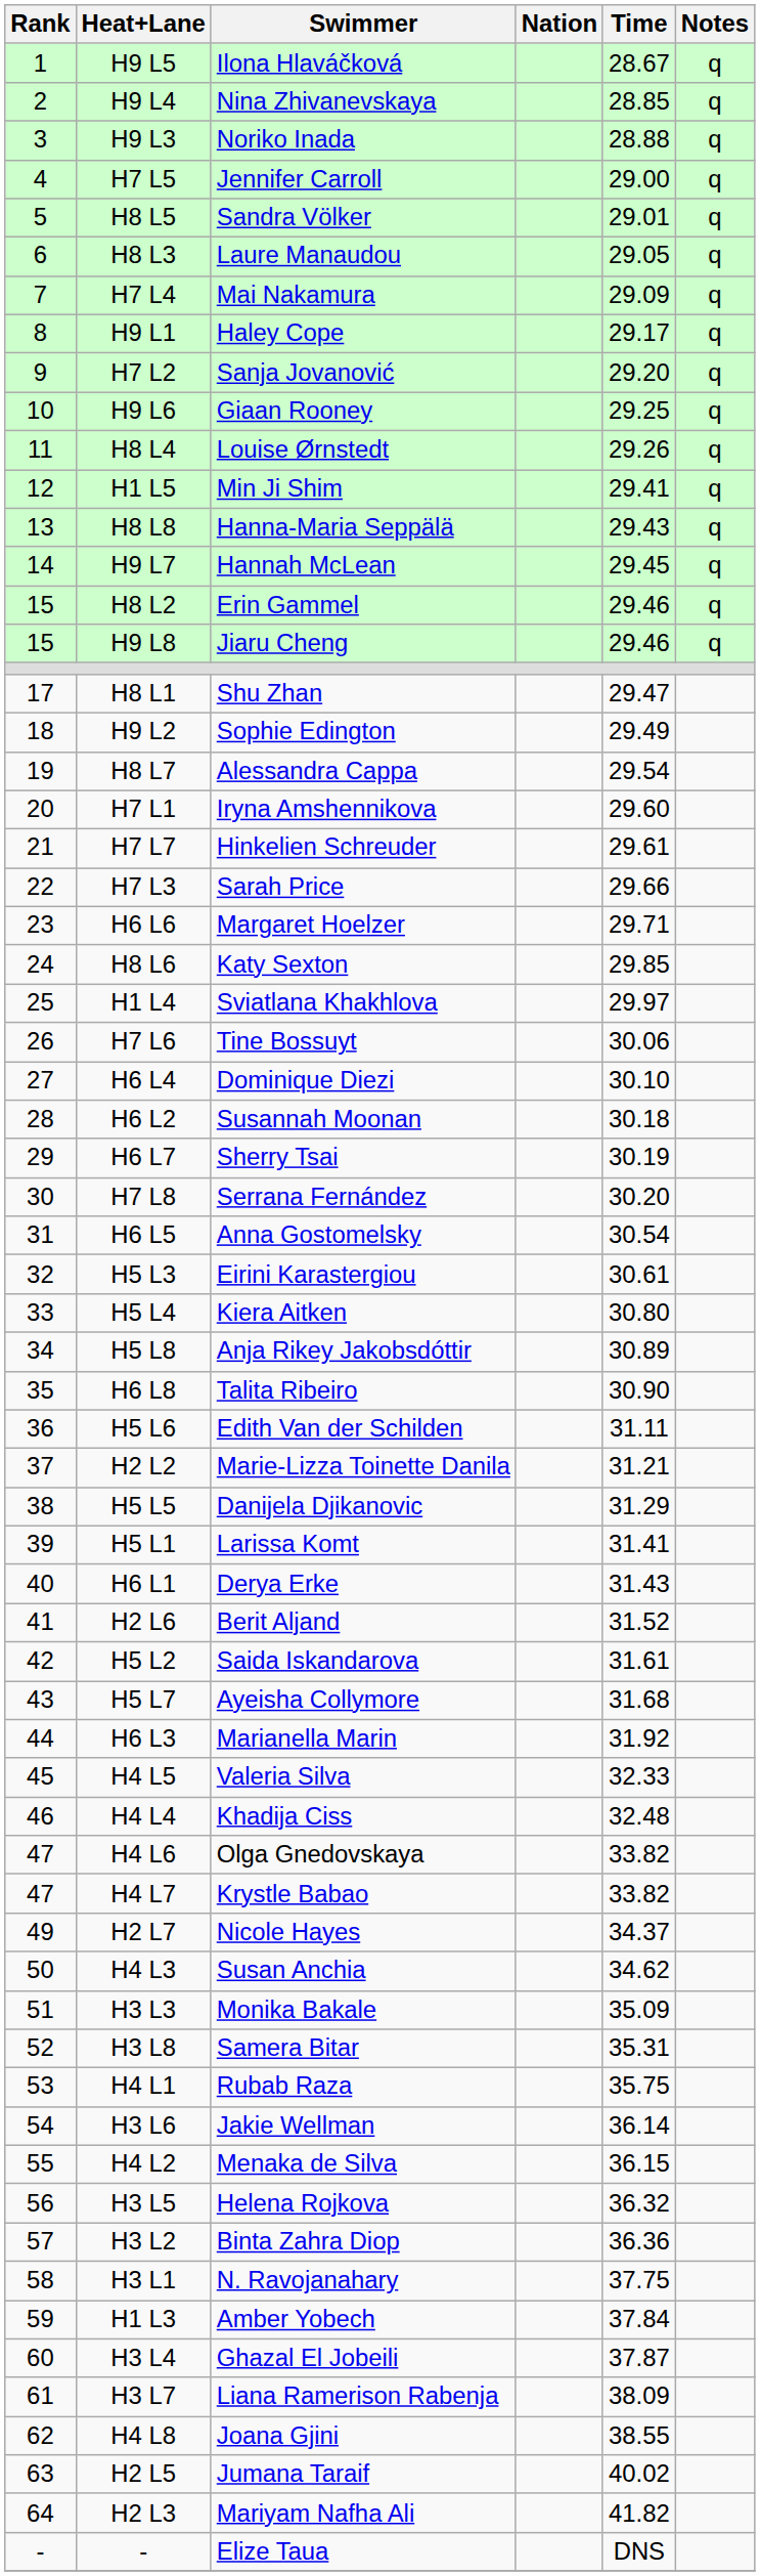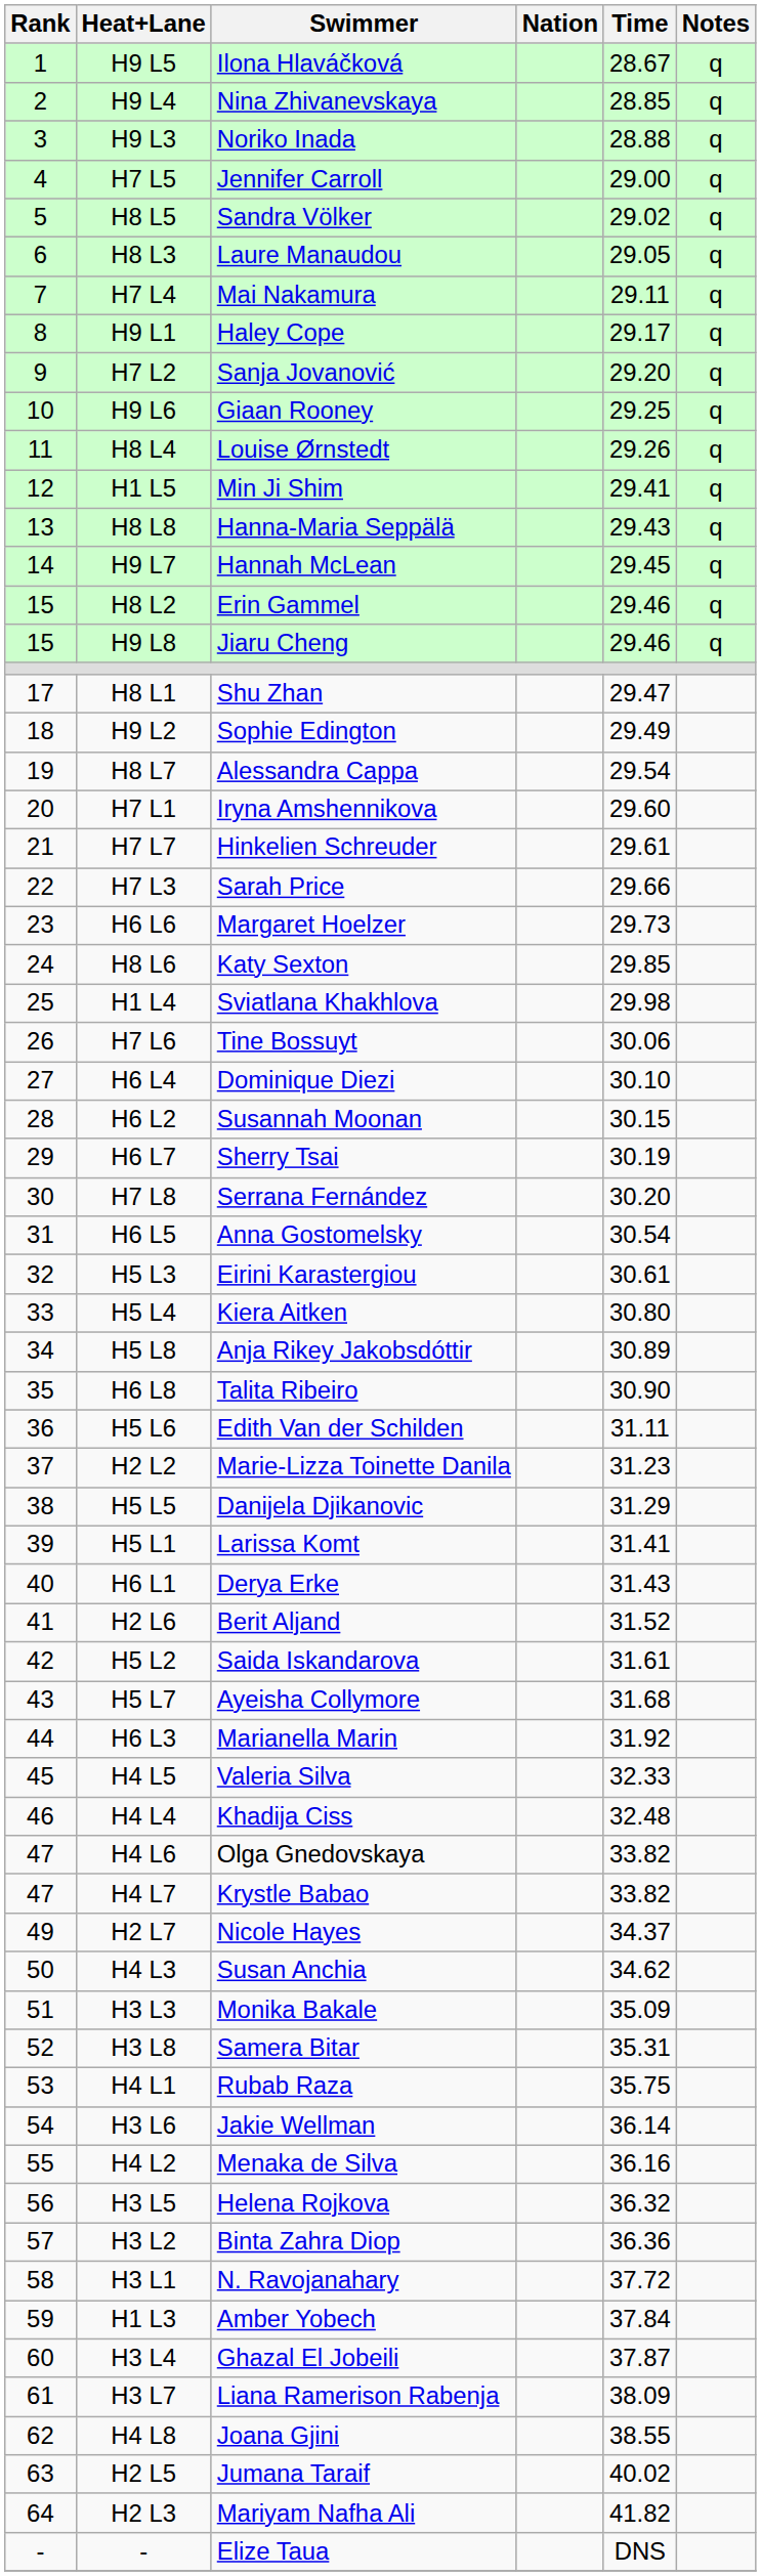H8 L5 | Time: 29.01 -> 29.02
H7 L4 | Time: 29.09 -> 29.11
H6 L6 | Time: 29.71 -> 29.73
H1 L4 | Time: 29.97 -> 29.98
H6 L2 | Time: 30.18 -> 30.15
H2 L2 | Time: 31.21 -> 31.23
H4 L2 | Time: 36.15 -> 36.16
H3 L1 | Time: 37.75 -> 37.72
